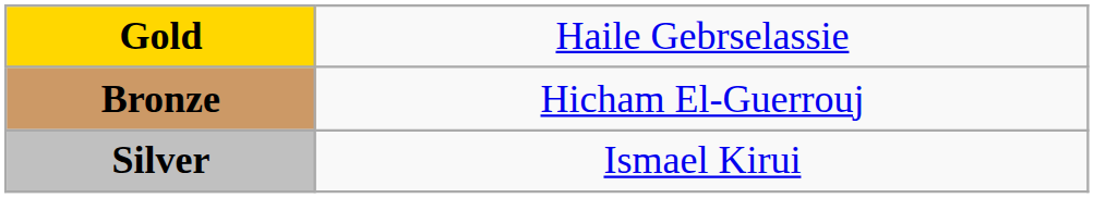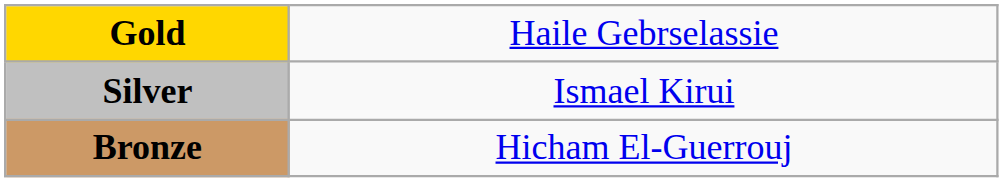rows swapped: Silver <-> Bronze
